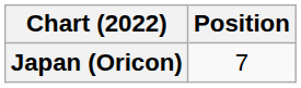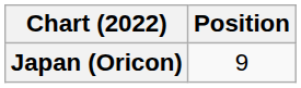Japan (Oricon) | Position: 7 -> 9
